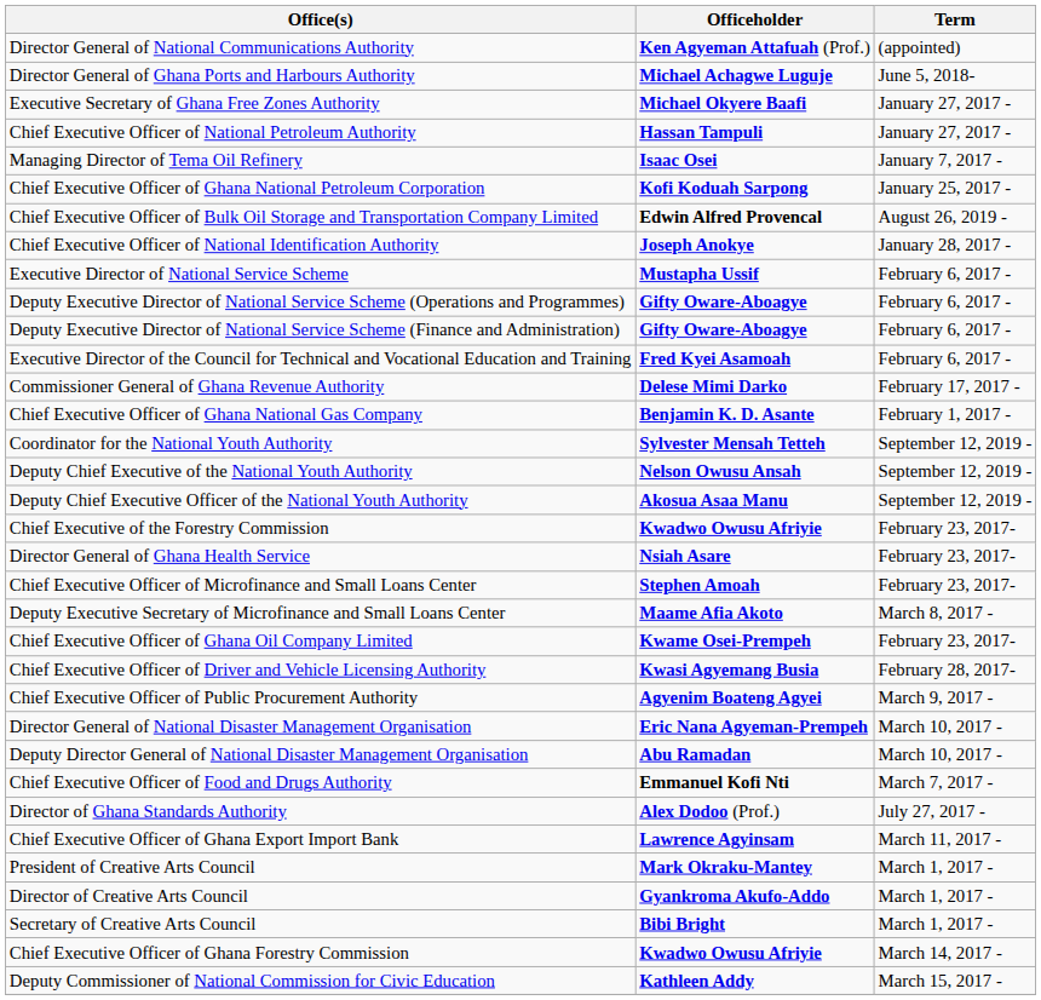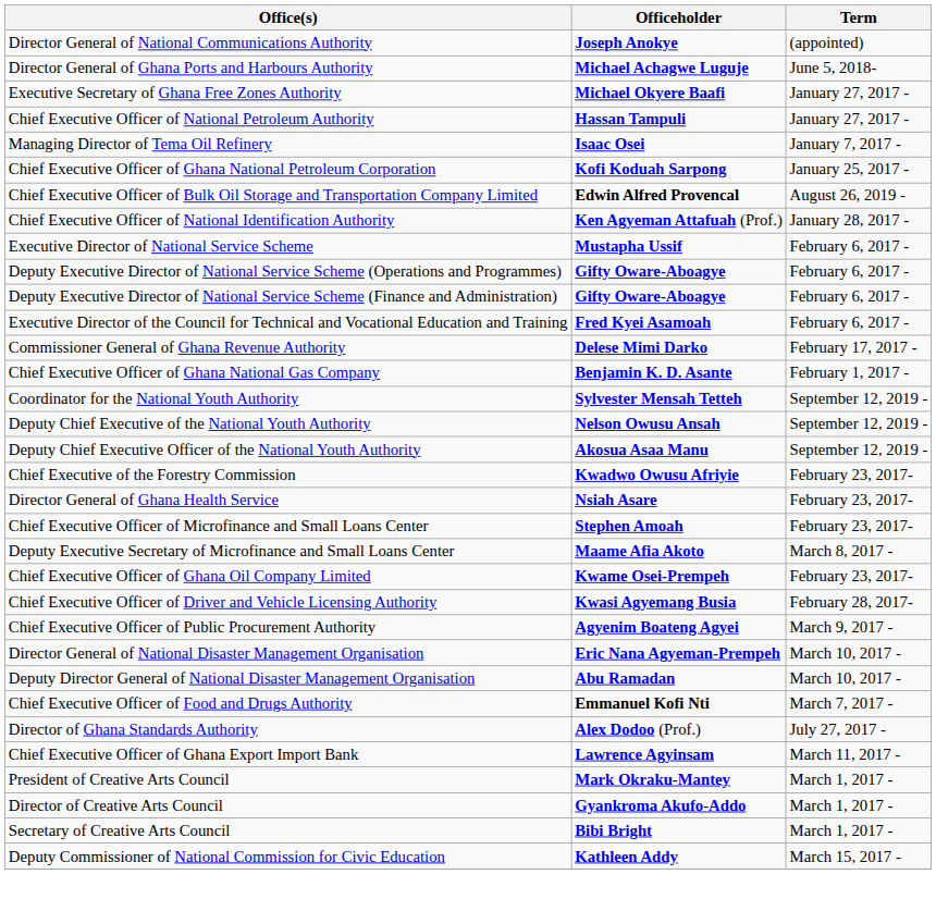Director General of National Communications Authority | Officeholder: Ken Agyeman Attafuah (Prof.) -> Joseph Anokye
Chief Executive Officer of National Identification Authority | Officeholder: Joseph Anokye -> Ken Agyeman Attafuah (Prof.)
- row: Chief Executive Officer of Ghana Forestry Commission | Kwadwo Owusu Afriyie | March 14, 2017 -
